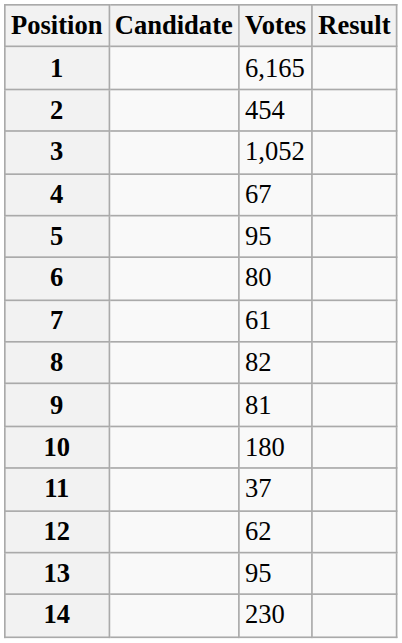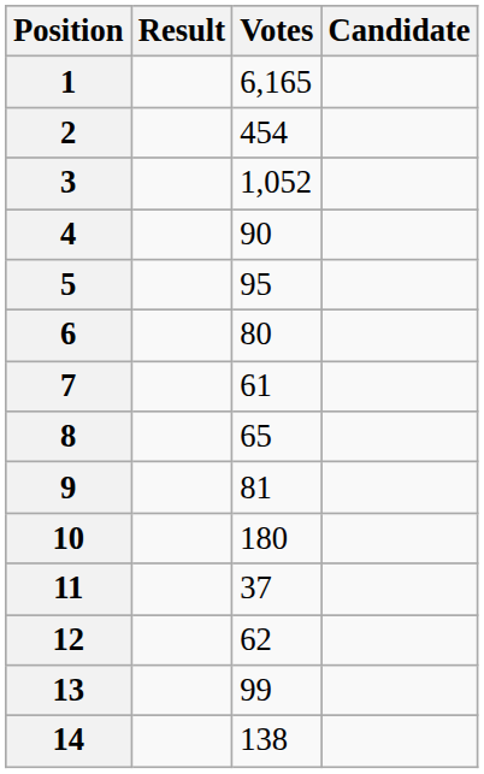columns swapped: Candidate <-> Result
4 | Votes: 67 -> 90
8 | Votes: 82 -> 65
13 | Votes: 95 -> 99
14 | Votes: 230 -> 138
